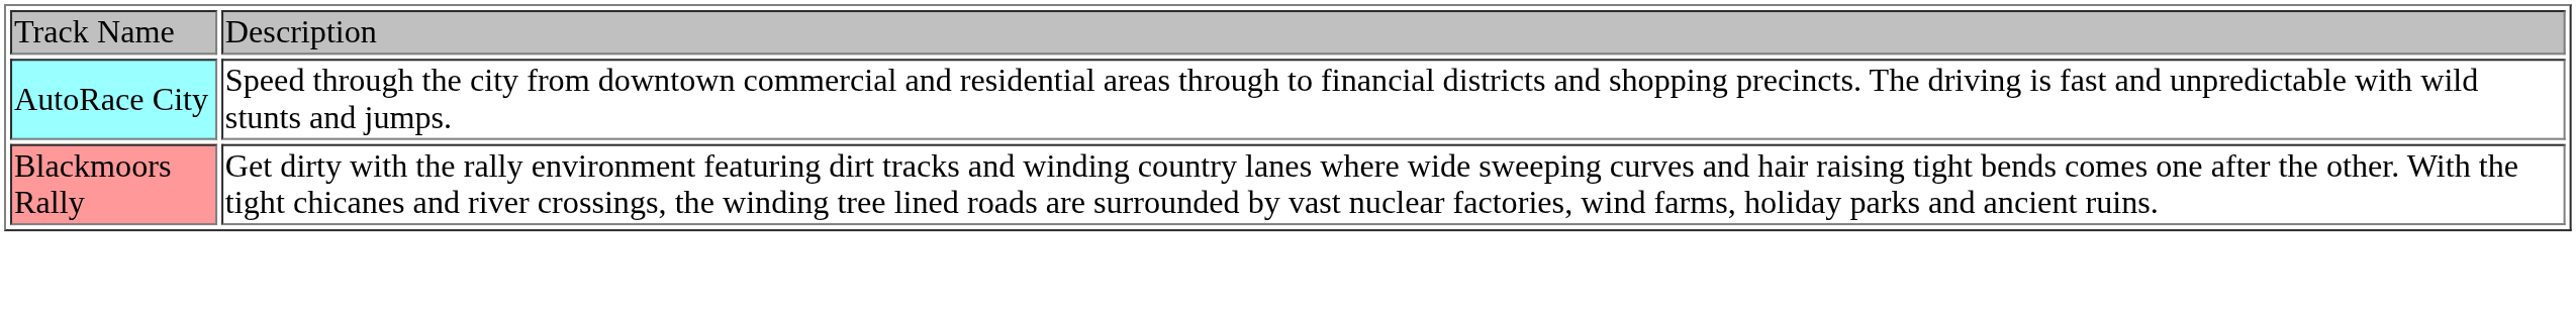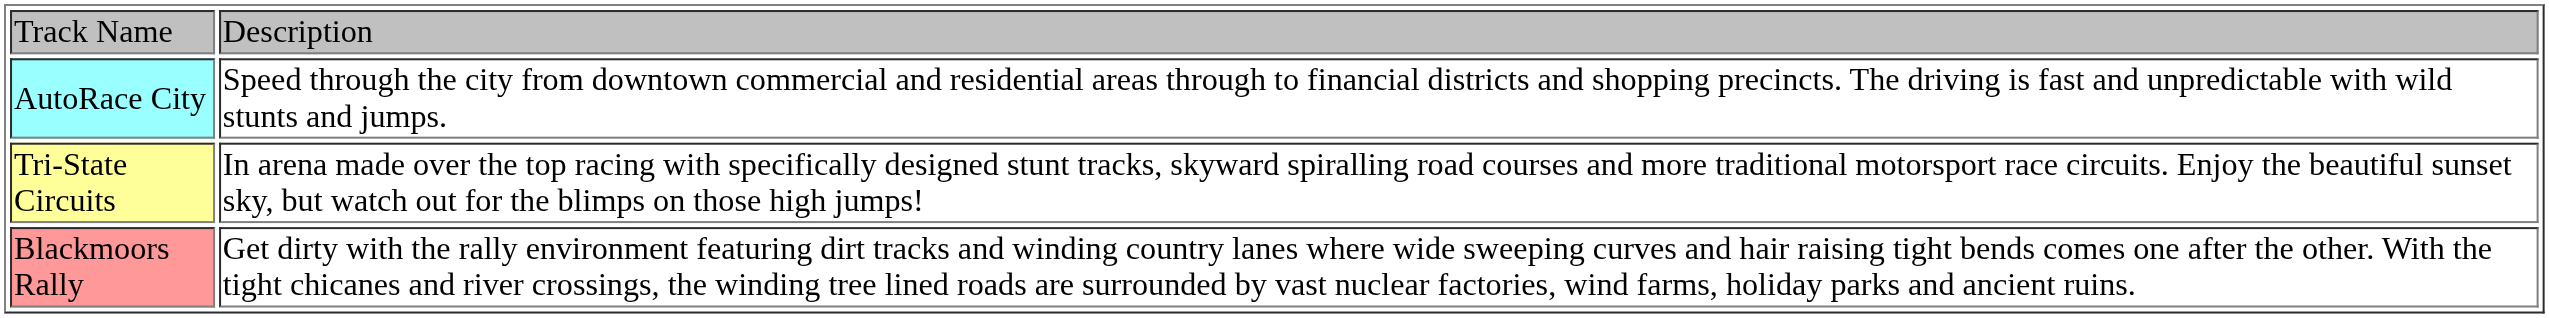+ row: Tri-State Circuits | In arena made over the top racing with specifically designed stunt tracks, skyward spiralling road courses and more traditional motorsport race circuits. Enjoy the beautiful sunset sky, but watch out for the blimps on those high jumps!
